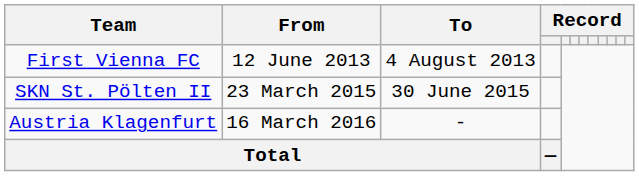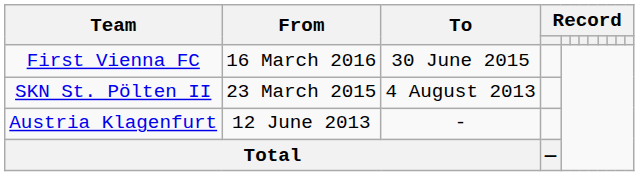First Vienna FC | From: 12 June 2013 -> 16 March 2016
First Vienna FC | To: 4 August 2013 -> 30 June 2015
SKN St. Pölten II | To: 30 June 2015 -> 4 August 2013
Austria Klagenfurt | From: 16 March 2016 -> 12 June 2013
